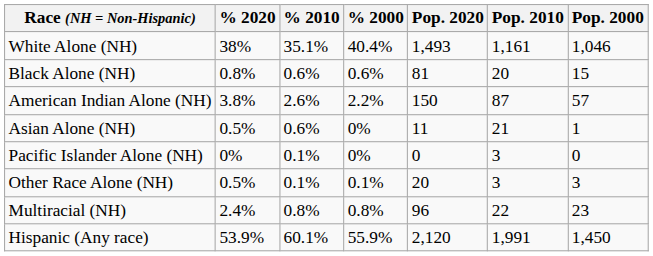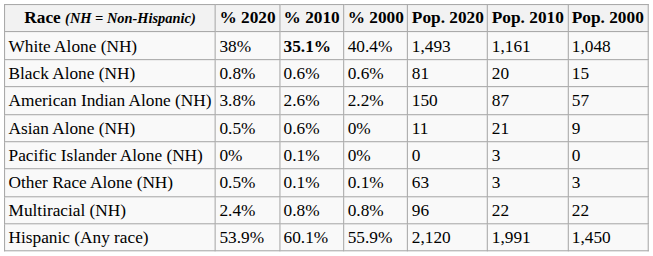White Alone (NH) | % 2010: normal -> bold
White Alone (NH) | Pop. 2000: 1,046 -> 1,048
Asian Alone (NH) | Pop. 2000: 1 -> 9
Other Race Alone (NH) | Pop. 2020: 20 -> 63
Multiracial (NH) | Pop. 2000: 23 -> 22
